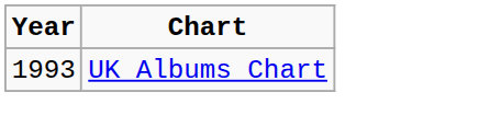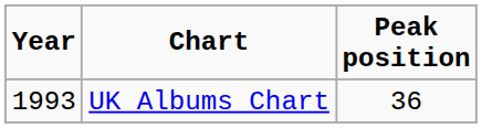+ column: Peak position | 36
